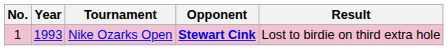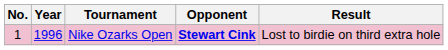Nike Ozarks Open | Year: 1993 -> 1996
